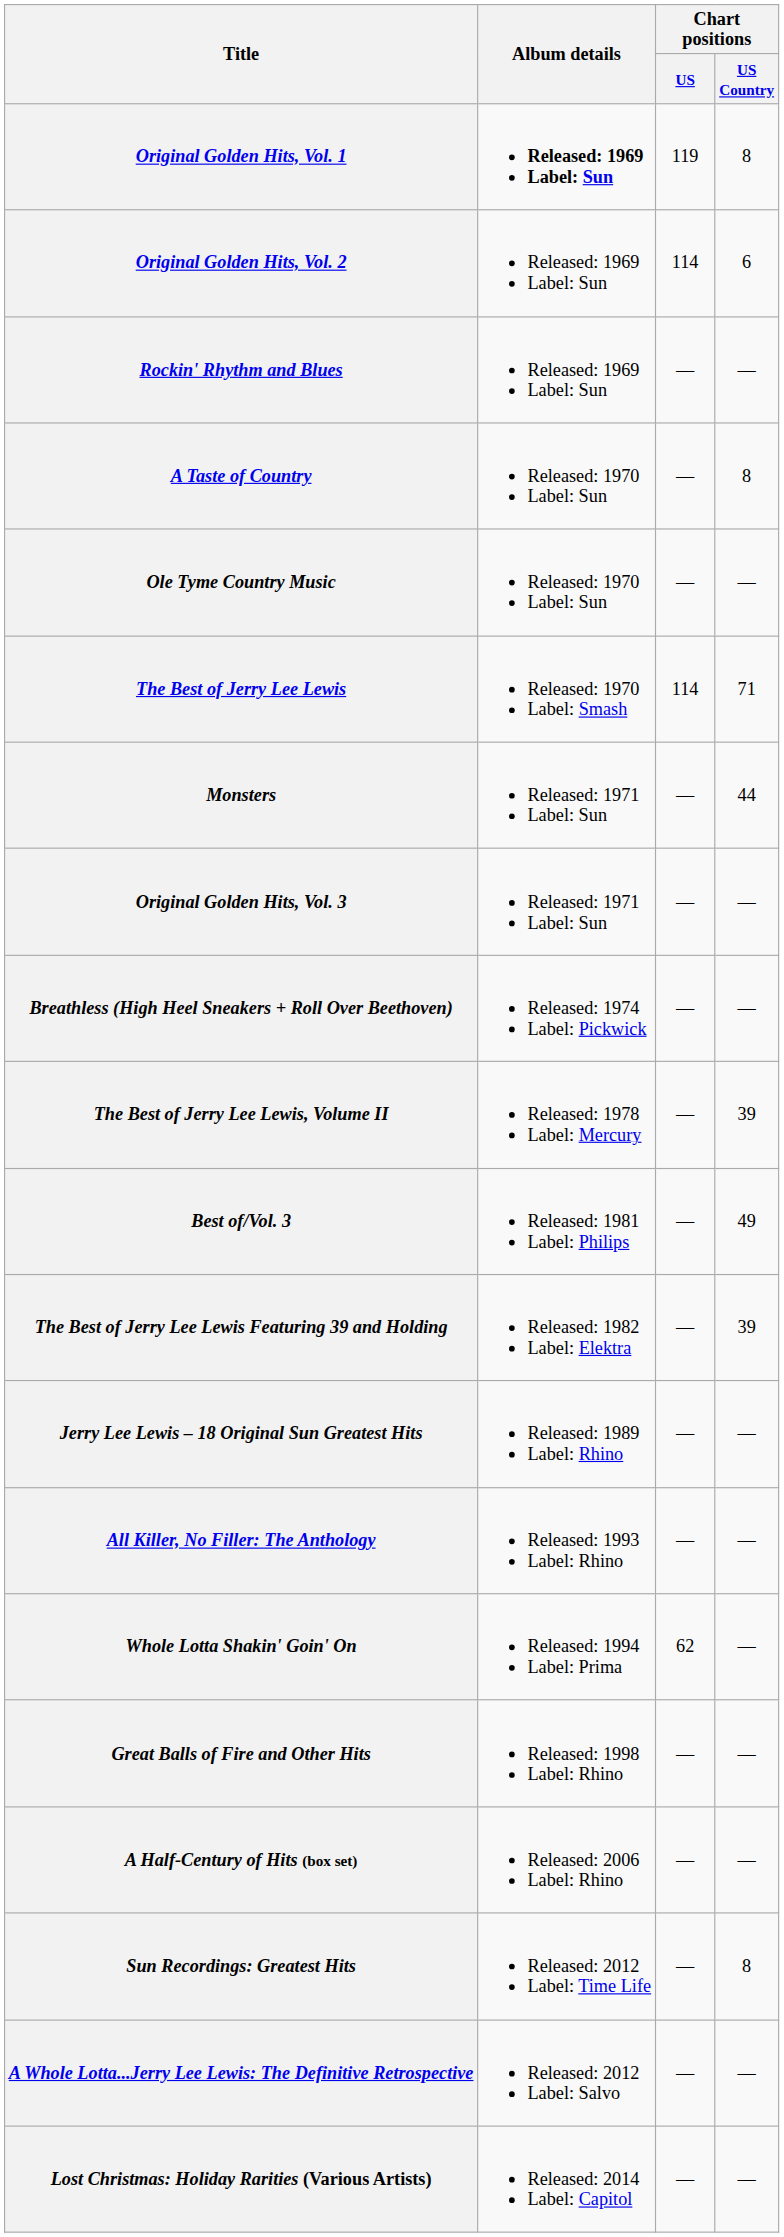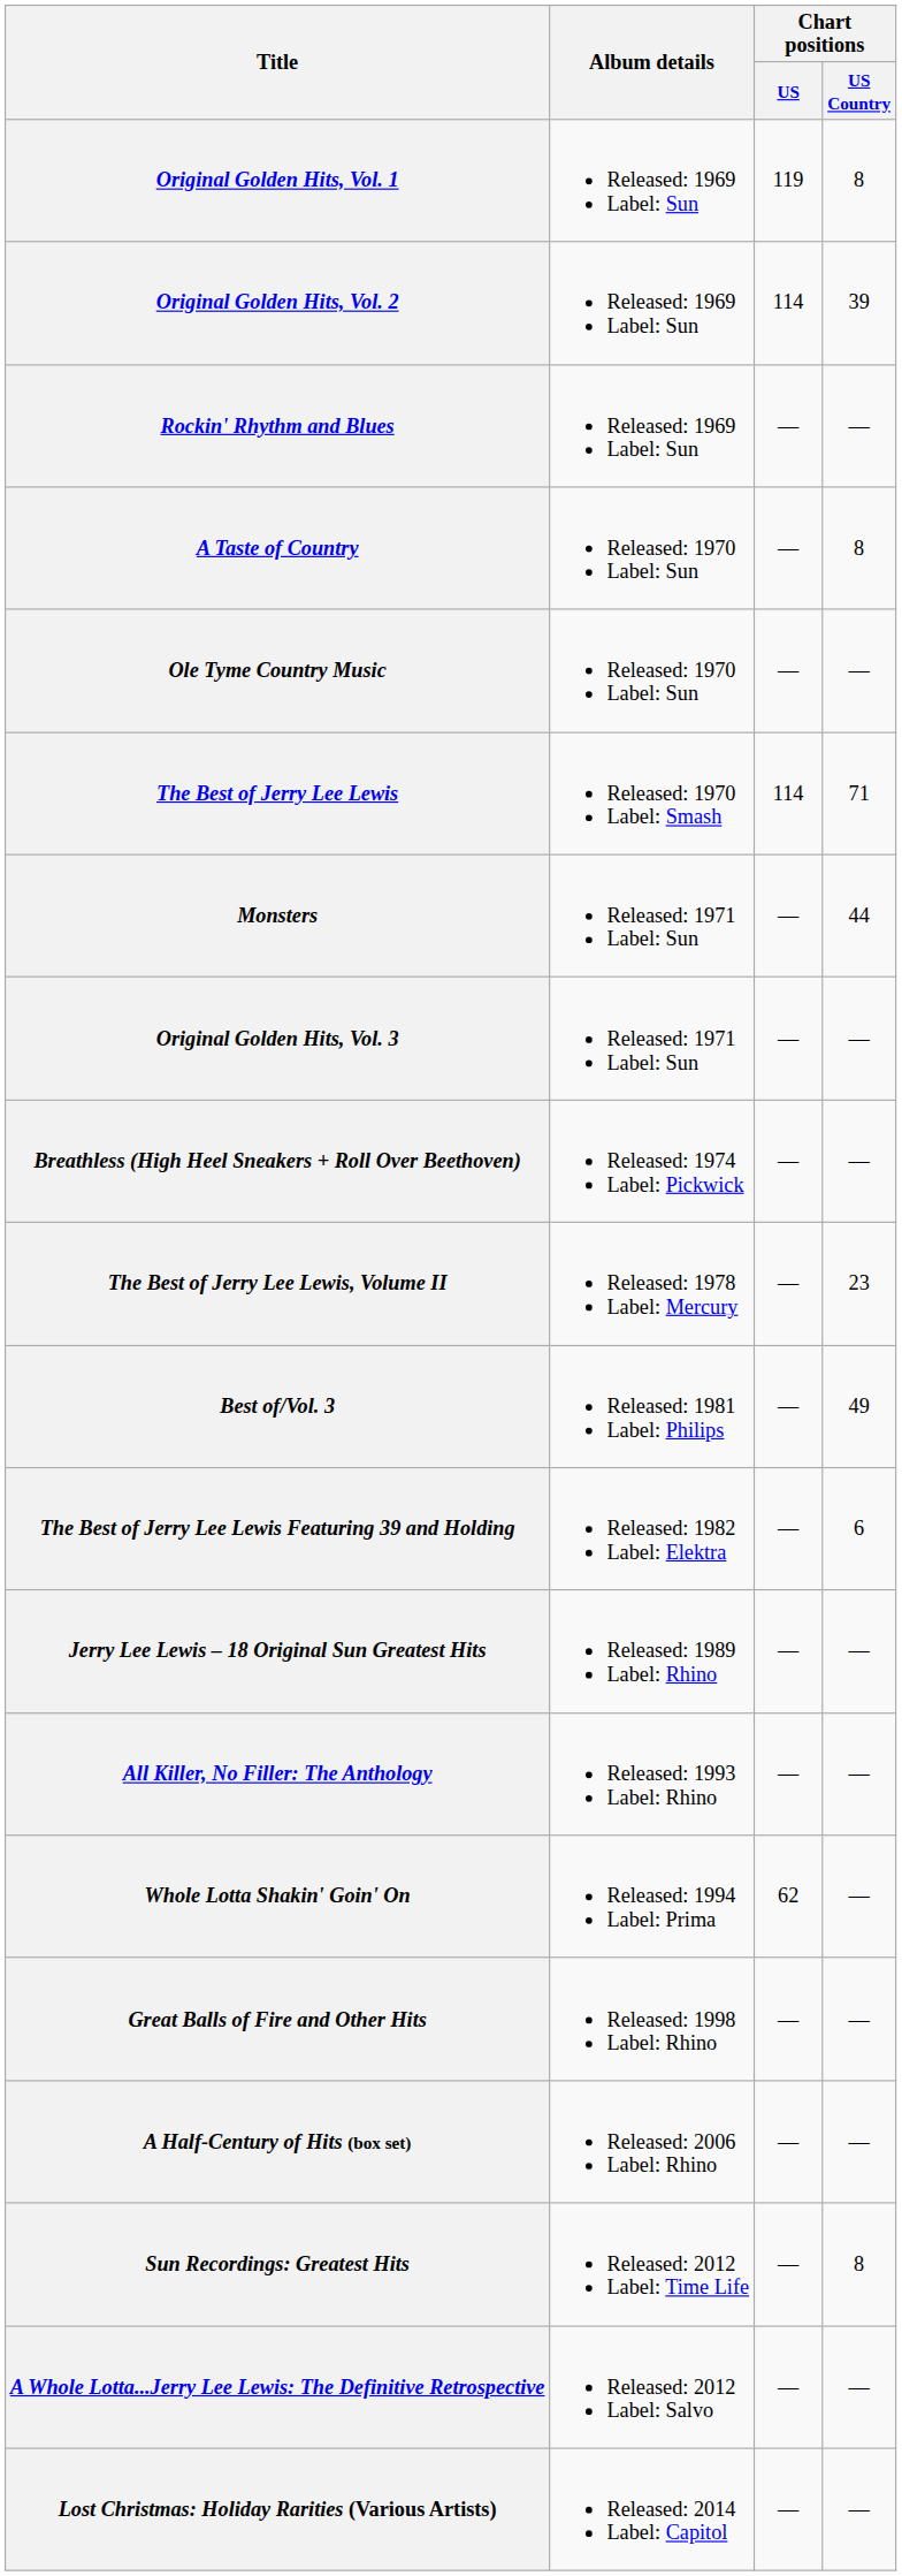Original Golden Hits, Vol. 1 | Album details: bold -> normal
Original Golden Hits, Vol. 2 | Chart positions / US Country: 6 -> 39
The Best of Jerry Lee Lewis, Volume II | Chart positions / US Country: 39 -> 23
The Best of Jerry Lee Lewis Featuring 39 and Holding | Chart positions / US Country: 39 -> 6
